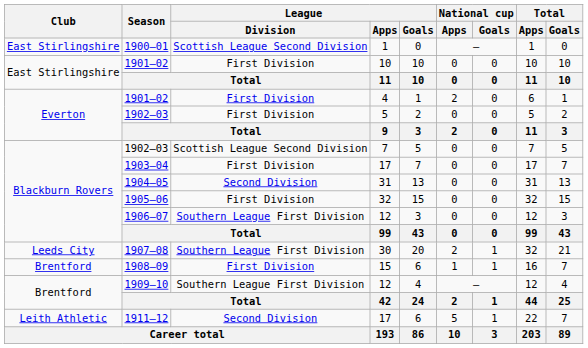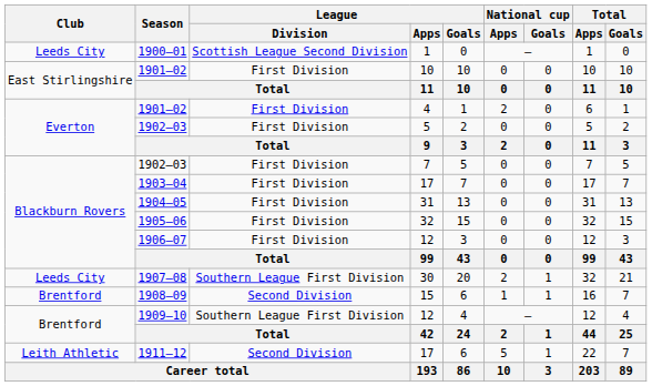1900–01 | Club: East Stirlingshire -> Leeds City
1902–03 / 7 | League / Division: Scottish League Second Division -> First Division
1904–05 | League / Division: Second Division -> First Division
1906–07 | League / Division: Southern League First Division -> First Division
1908–09 | League / Division: First Division -> Second Division
